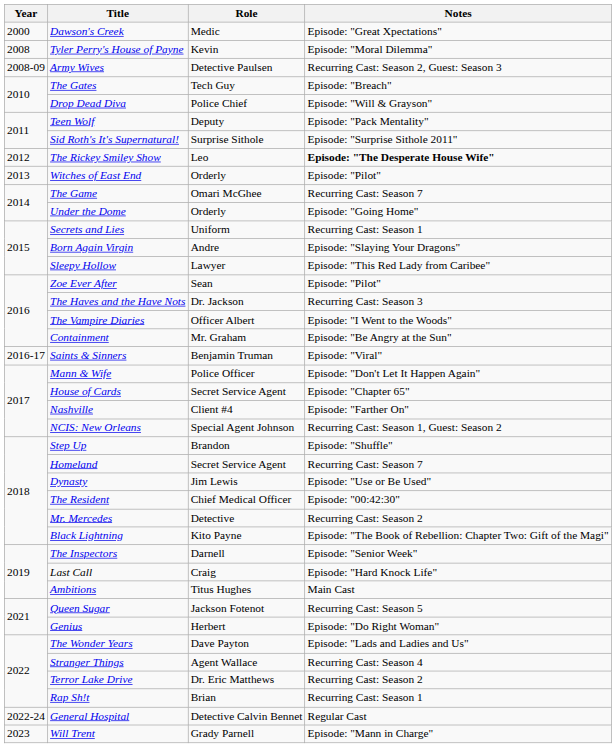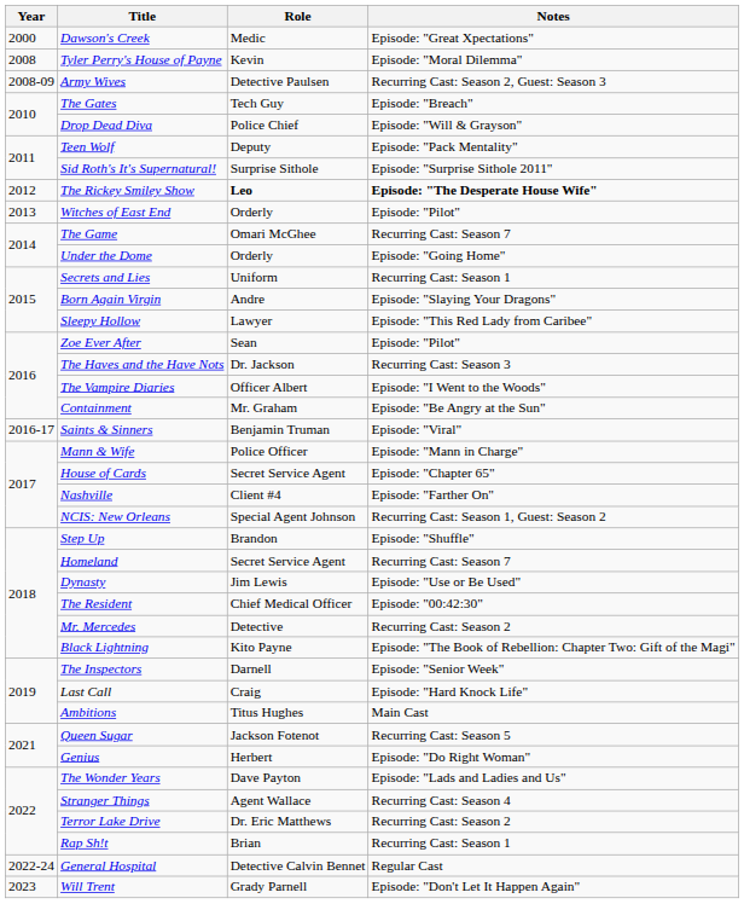The Rickey Smiley Show | Role: normal -> bold
Mann & Wife | Notes: Episode: "Don't Let It Happen Again" -> Episode: "Mann in Charge"
Will Trent | Notes: Episode: "Mann in Charge" -> Episode: "Don't Let It Happen Again"
